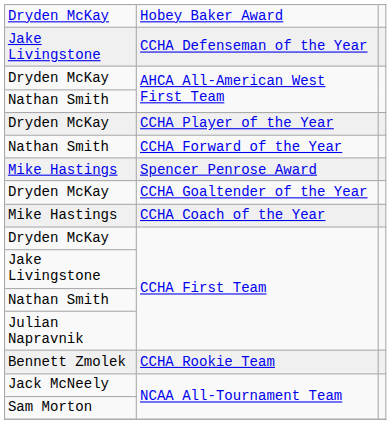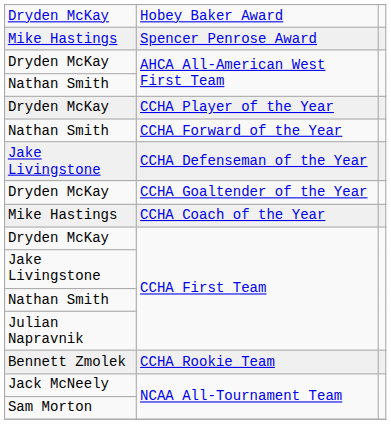rows swapped: Spencer Penrose Award <-> CCHA Defenseman of the Year
